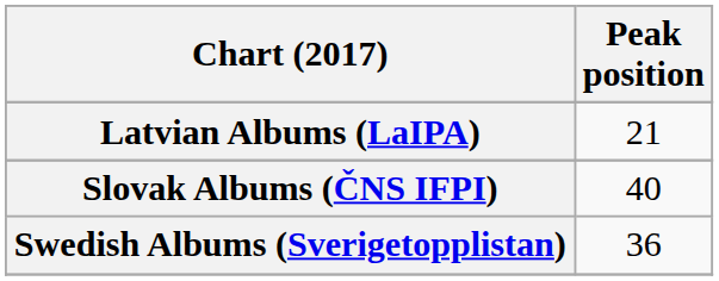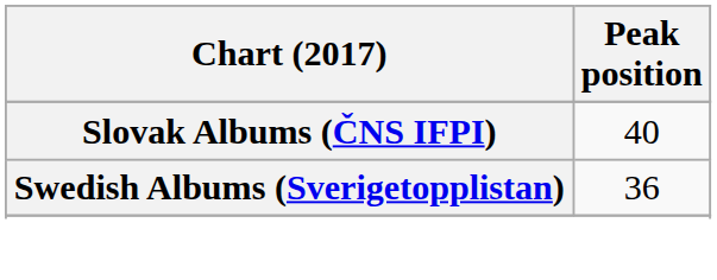- row: Latvian Albums (LaIPA) | 21
